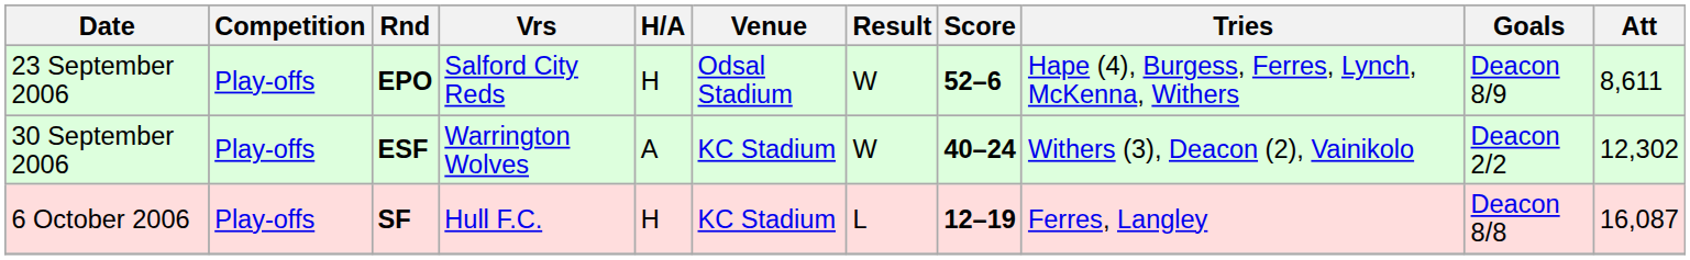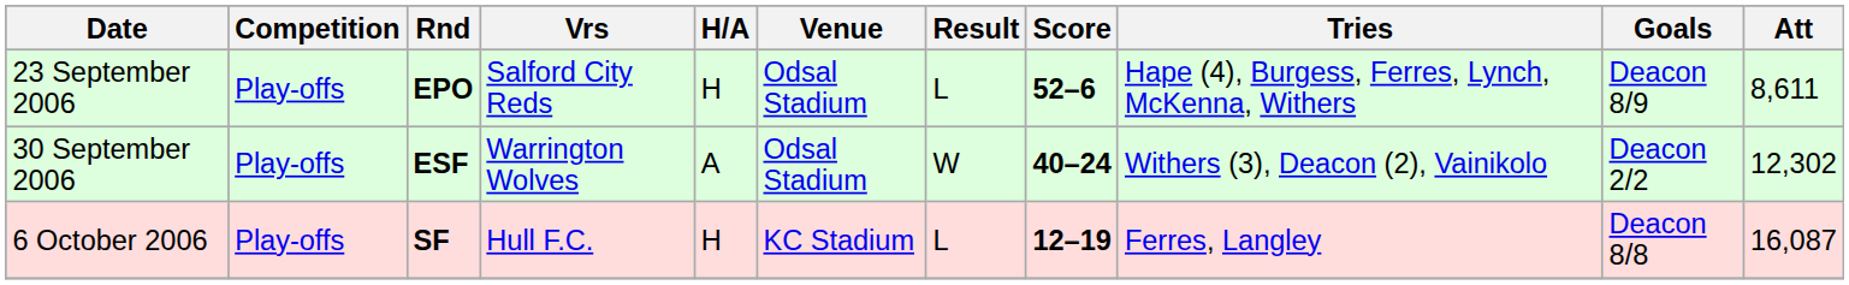23 September 2006 | Result: W -> L
30 September 2006 | Venue: KC Stadium -> Odsal Stadium
